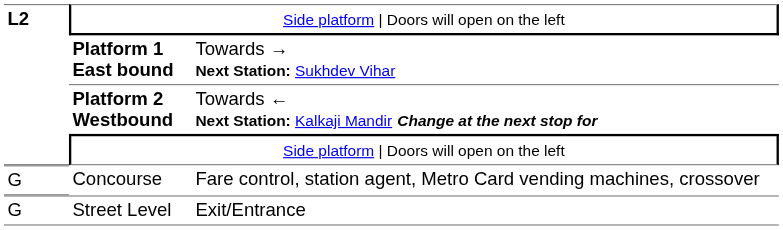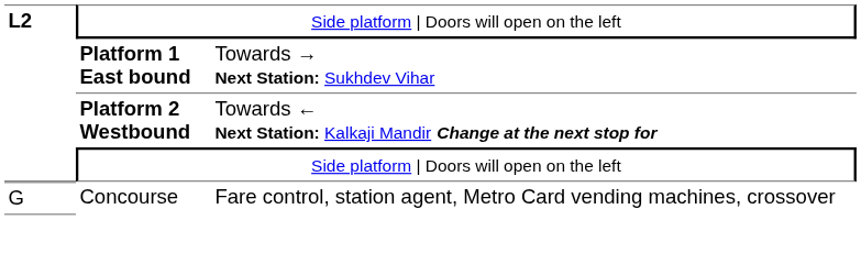- row: G | Street Level | Exit/Entrance
